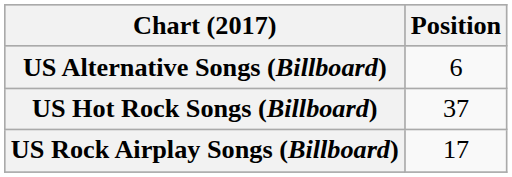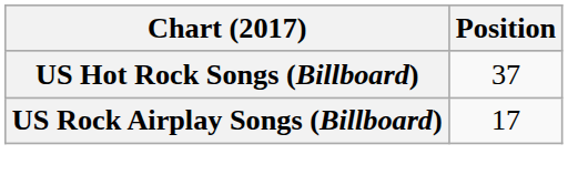- row: US Alternative Songs (Billboard) | 6
